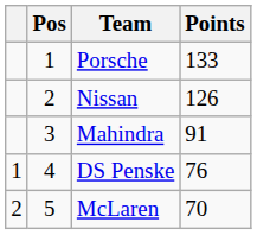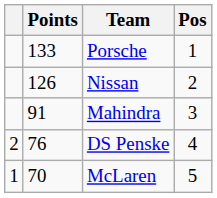columns swapped: Pos <-> Points
DS Penske | column 1: 1 -> 2
McLaren | column 1: 2 -> 1
